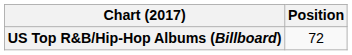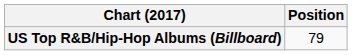US Top R&B/Hip-Hop Albums (Billboard) | Position: 72 -> 79
